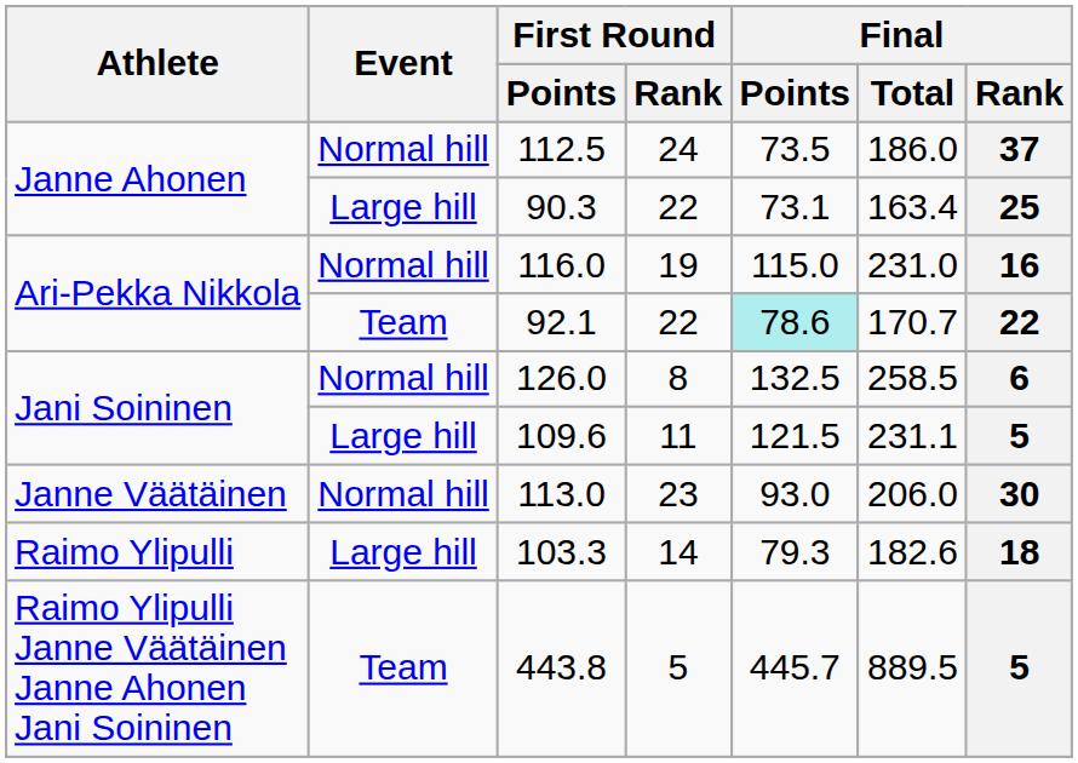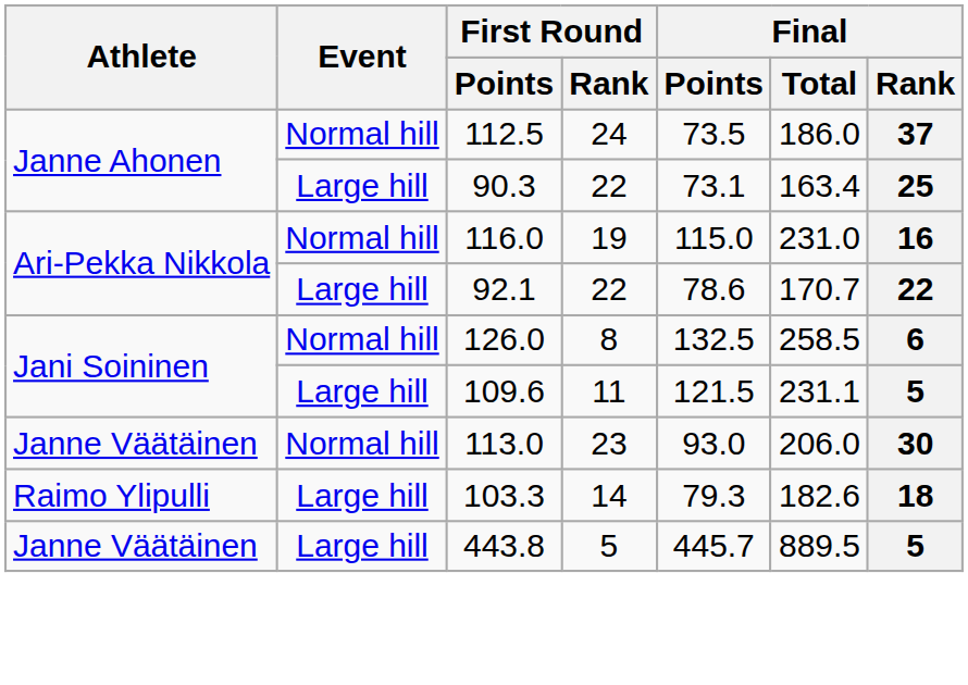92.1 | Event: Team -> Large hill
92.1 | Final / Points: paleturquoise background -> no background
443.8 | Athlete: Raimo Ylipulli Janne Väätäinen Janne Ahonen Jani Soininen -> Janne Väätäinen
443.8 | Event: Team -> Large hill
